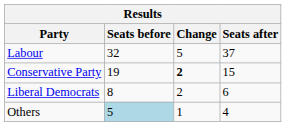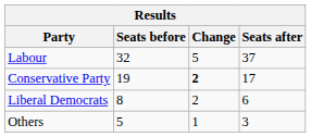Conservative Party | Seats after: 15 -> 17
Others | Seats before: lightblue background -> no background
Others | Seats after: 4 -> 3
